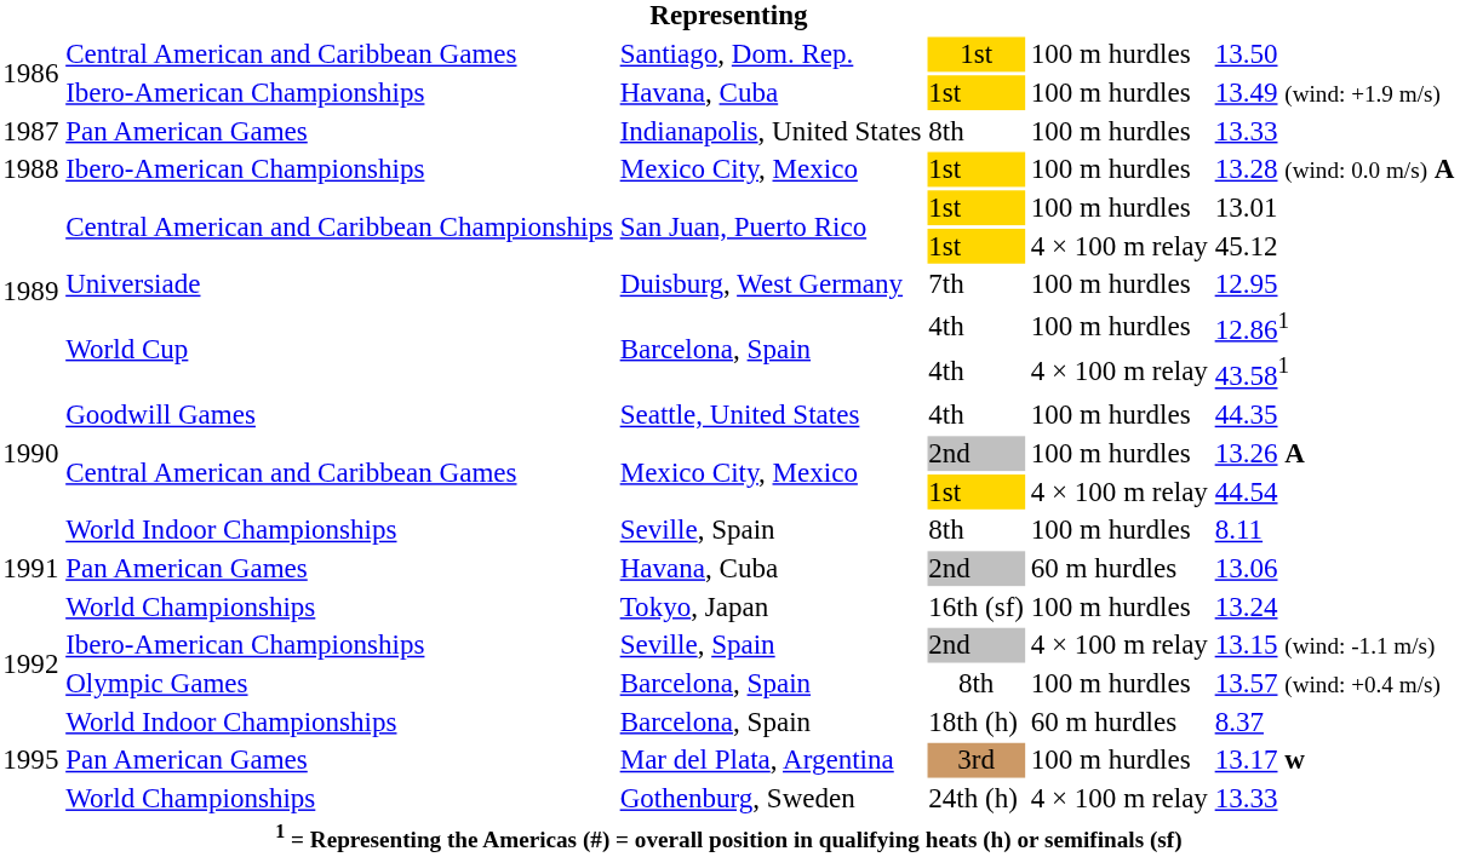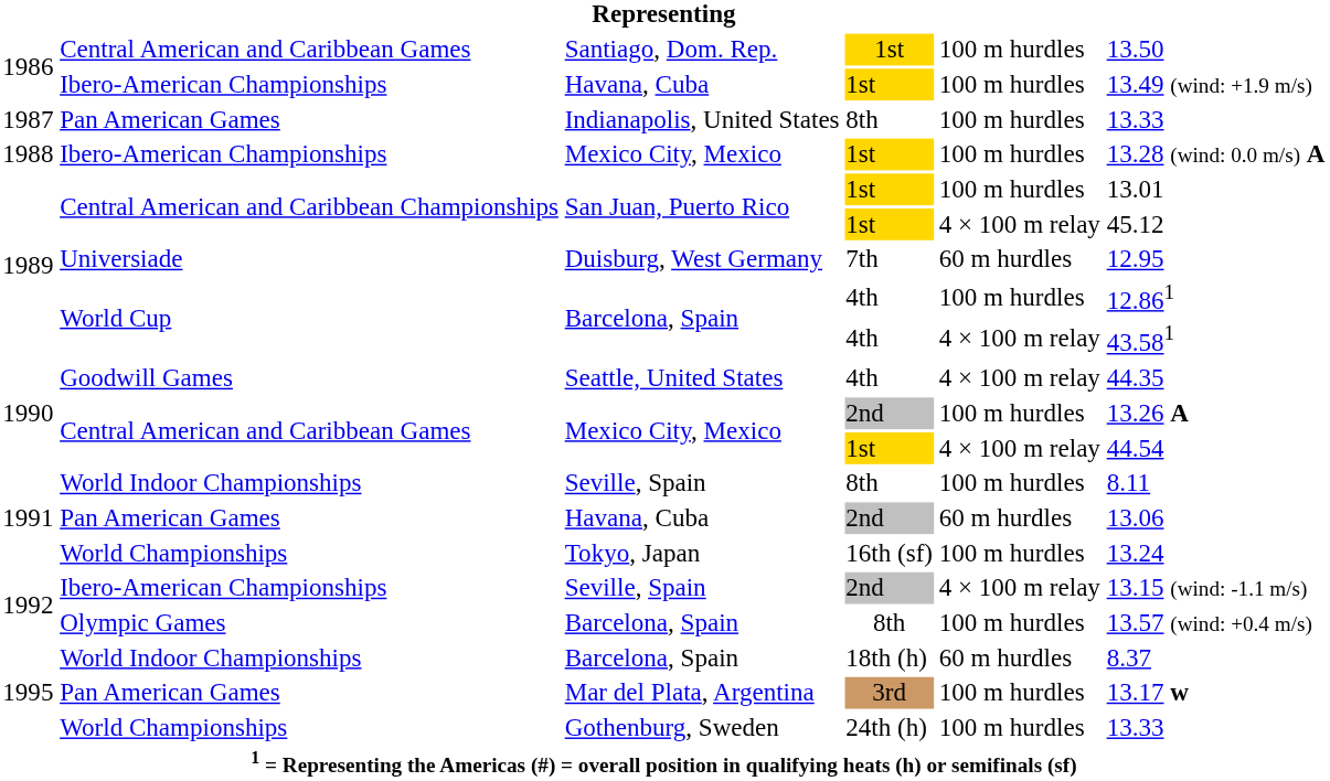Duisburg, West Germany | column 5: 100 m hurdles -> 60 m hurdles
Seattle, United States | column 5: 100 m hurdles -> 4 × 100 m relay
Gothenburg, Sweden | column 5: 4 × 100 m relay -> 100 m hurdles
